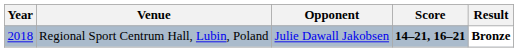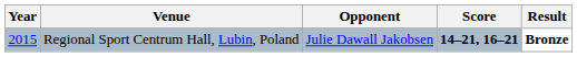Regional Sport Centrum Hall, Lubin, Poland | Year: 2018 -> 2015
